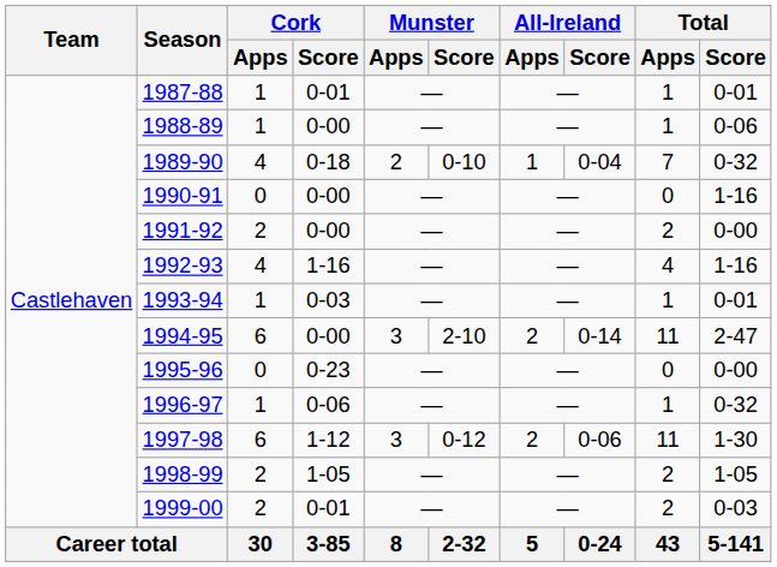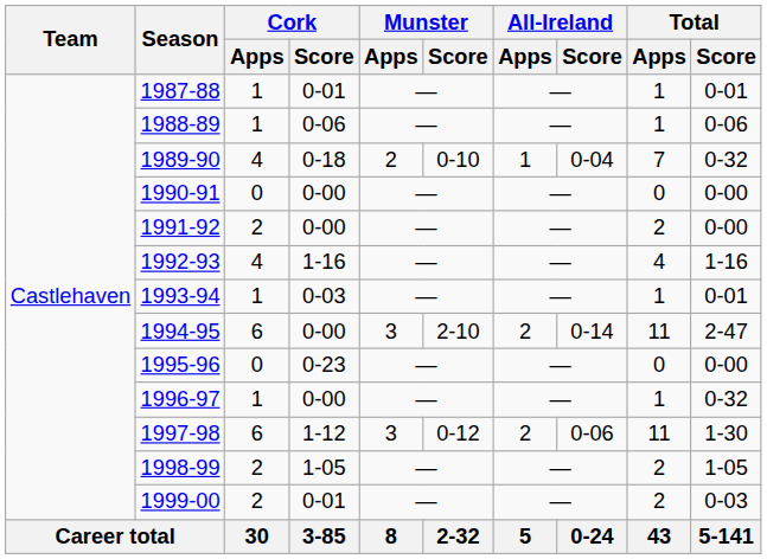1988-89 | Cork / Score: 0-00 -> 0-06
1990-91 | Total / Score: 1-16 -> 0-00
1996-97 | Cork / Score: 0-06 -> 0-00
